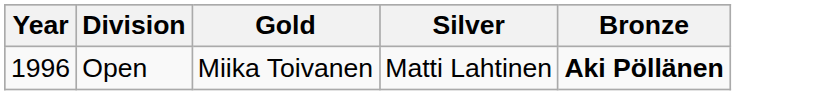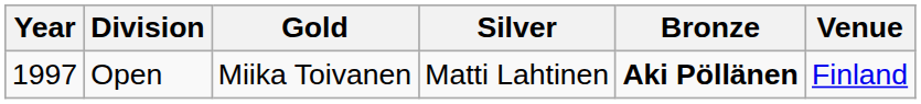+ column: Venue | Finland
Open | Year: 1996 -> 1997
